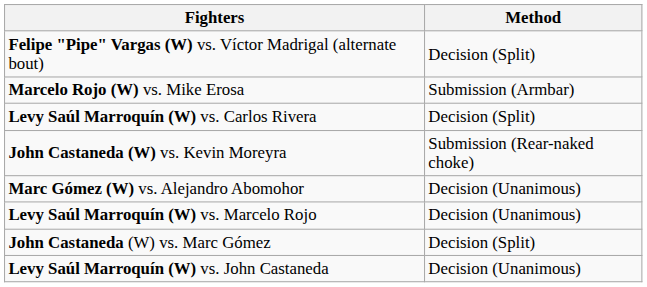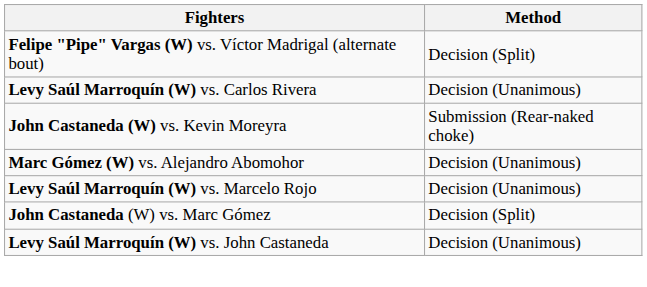- row: Marcelo Rojo (W) vs. Mike Erosa | Submission (Armbar)
Levy Saúl Marroquín (W) vs. Carlos Rivera | Method: Decision (Split) -> Decision (Unanimous)
